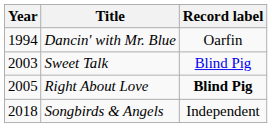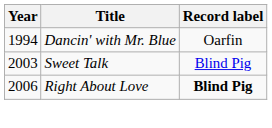Right About Love | Year: 2005 -> 2006
- row: 2018 | Songbirds & Angels | Independent
